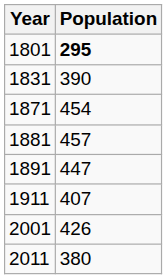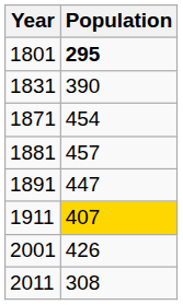1911 | Population: no background -> gold background
2011 | Population: 380 -> 308
